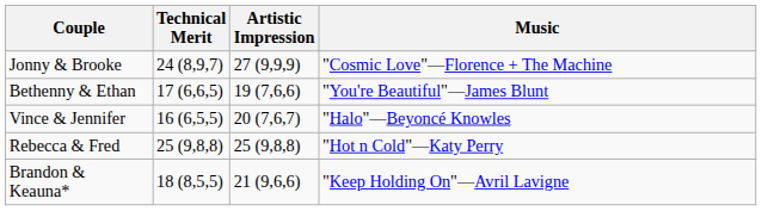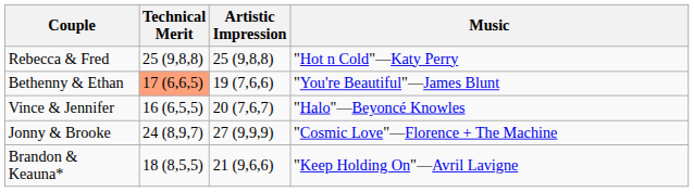rows swapped: Rebecca & Fred <-> Jonny & Brooke
Bethenny & Ethan | Technical Merit: no background -> lightsalmon background
